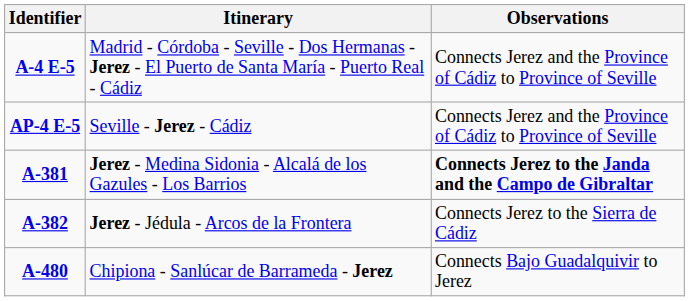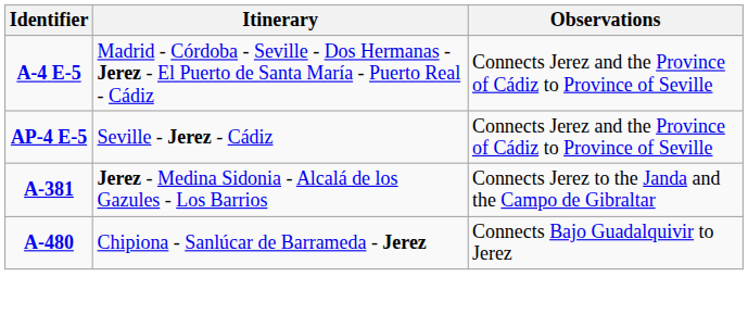Jerez - Medina Sidonia - Alcalá de los Gazules - Los Barrios | Observations: bold -> normal
- row: A-382 | Jerez - Jédula - Arcos de la Frontera | Connects Jerez to the Sierra de Cádiz
